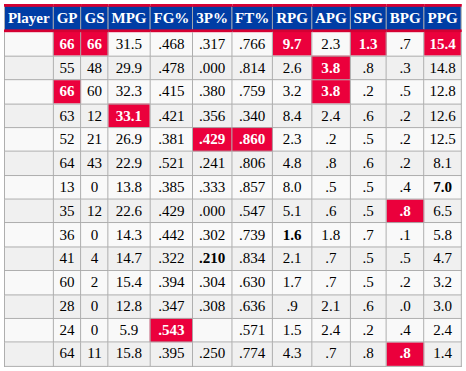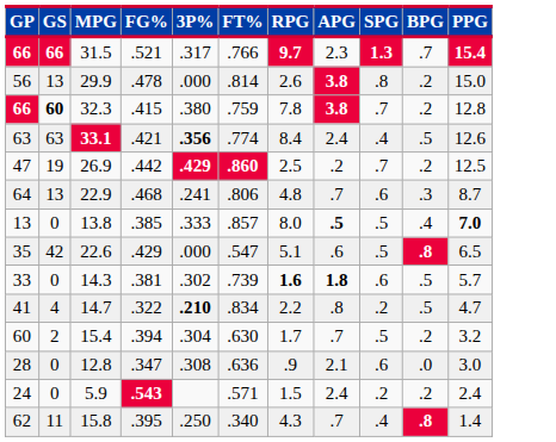- column: Player
31.5 | FG%: .468 -> .521
29.9 | GP: 55 -> 56
29.9 | GS: 48 -> 13
29.9 | BPG: .3 -> .2
29.9 | PPG: 14.8 -> 15.0
32.3 | GS: normal -> bold
32.3 | RPG: 3.2 -> 7.8
32.3 | SPG: .2 -> .7
32.3 | BPG: .5 -> .2
33.1 | GS: 12 -> 63
33.1 | 3P%: normal -> bold
33.1 | FT%: .340 -> .774
33.1 | SPG: .6 -> .4
33.1 | BPG: .2 -> .5
26.9 | GP: 52 -> 47
26.9 | GS: 21 -> 19
26.9 | FG%: .381 -> .442
26.9 | RPG: 2.3 -> 2.5
26.9 | SPG: .5 -> .7
22.9 | GS: 43 -> 13
22.9 | FG%: .521 -> .468
22.9 | APG: .8 -> .7
22.9 | BPG: .2 -> .3
22.9 | PPG: 8.1 -> 8.7
13.8 | APG: normal -> bold
22.6 | GS: 12 -> 42
14.3 | GP: 36 -> 33
14.3 | FG%: .442 -> .381
14.3 | APG: normal -> bold
14.3 | SPG: .7 -> .6
14.3 | BPG: .1 -> .5
14.3 | PPG: 5.8 -> 5.7
14.7 | RPG: 2.1 -> 2.2
14.7 | APG: .7 -> .8
14.7 | SPG: .5 -> .2
5.9 | BPG: .4 -> .2
15.8 | GP: 64 -> 62
15.8 | FT%: .774 -> .340
15.8 | SPG: .8 -> .4
